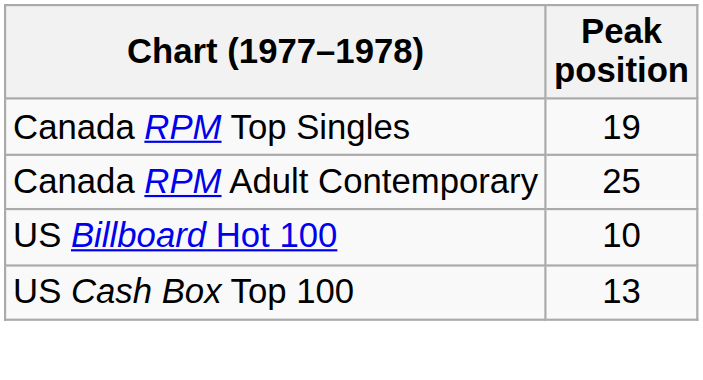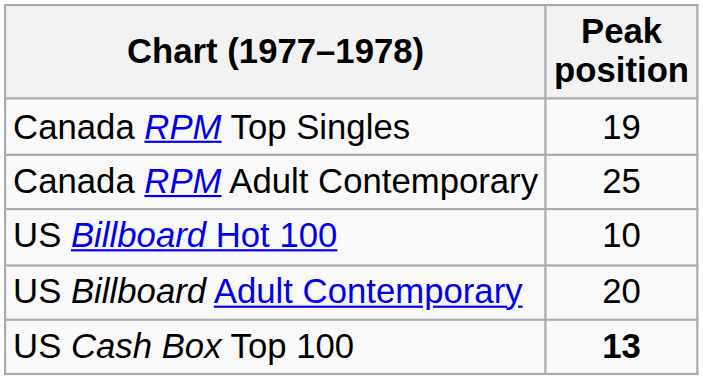+ row: US Billboard Adult Contemporary | 20
US Cash Box Top 100 | Peak position: normal -> bold
